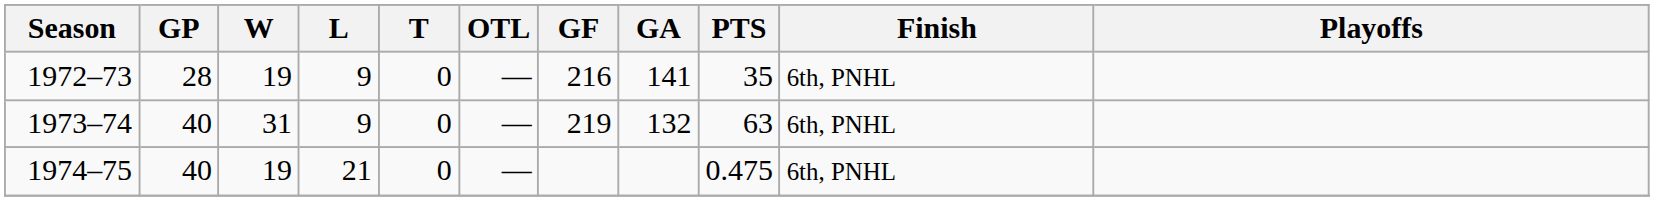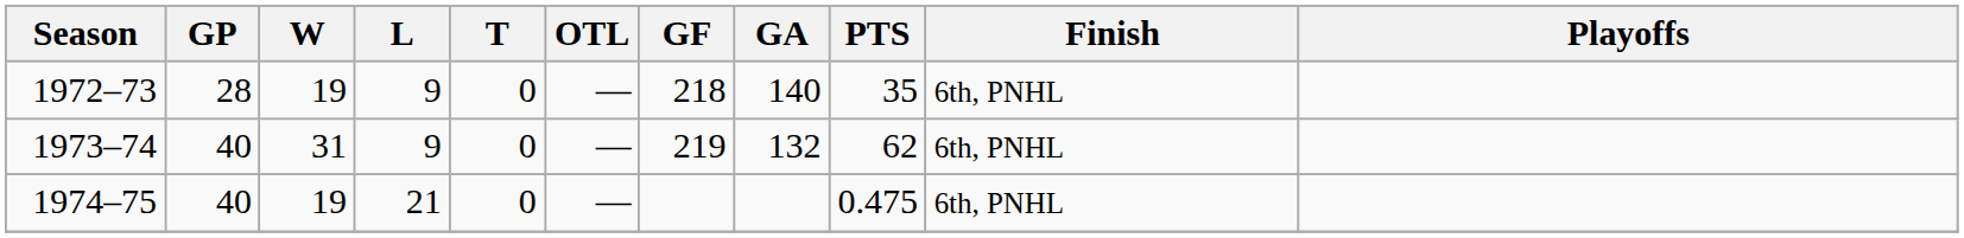1972–73 | GF: 216 -> 218
1972–73 | GA: 141 -> 140
1973–74 | PTS: 63 -> 62
